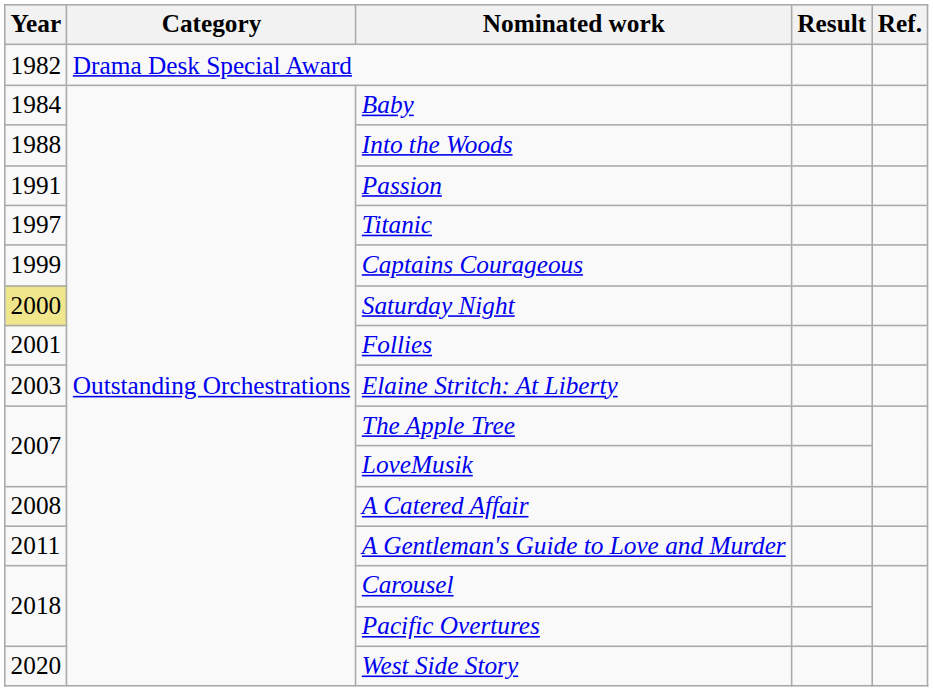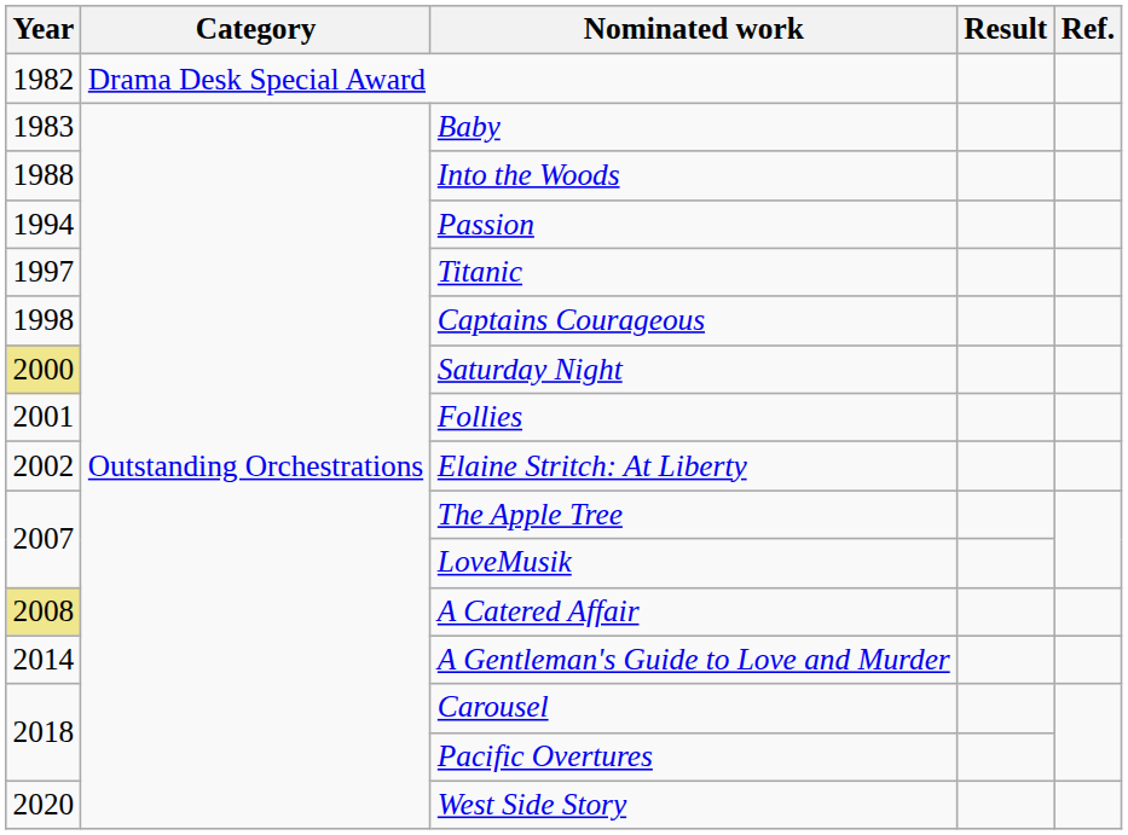Baby | Year: 1984 -> 1983
Passion | Year: 1991 -> 1994
Captains Courageous | Year: 1999 -> 1998
Elaine Stritch: At Liberty | Year: 2003 -> 2002
A Catered Affair | Year: no background -> khaki background
A Gentleman's Guide to Love and Murder | Year: 2011 -> 2014
